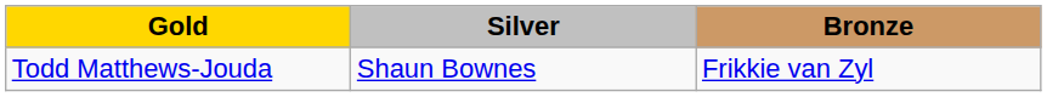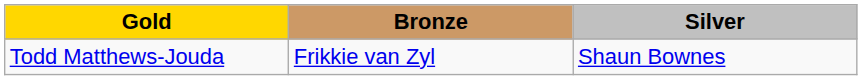columns swapped: Silver <-> Bronze
